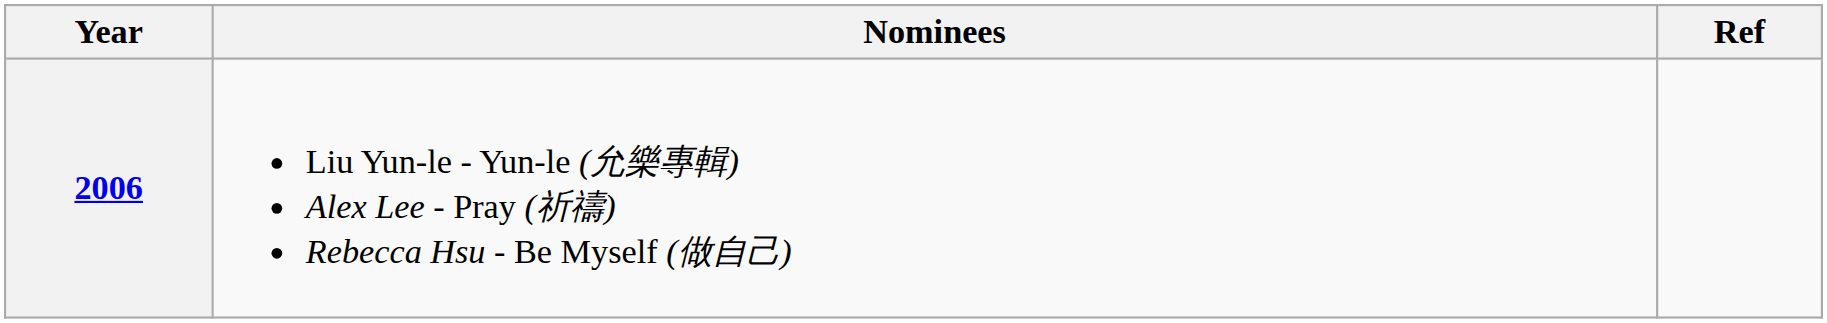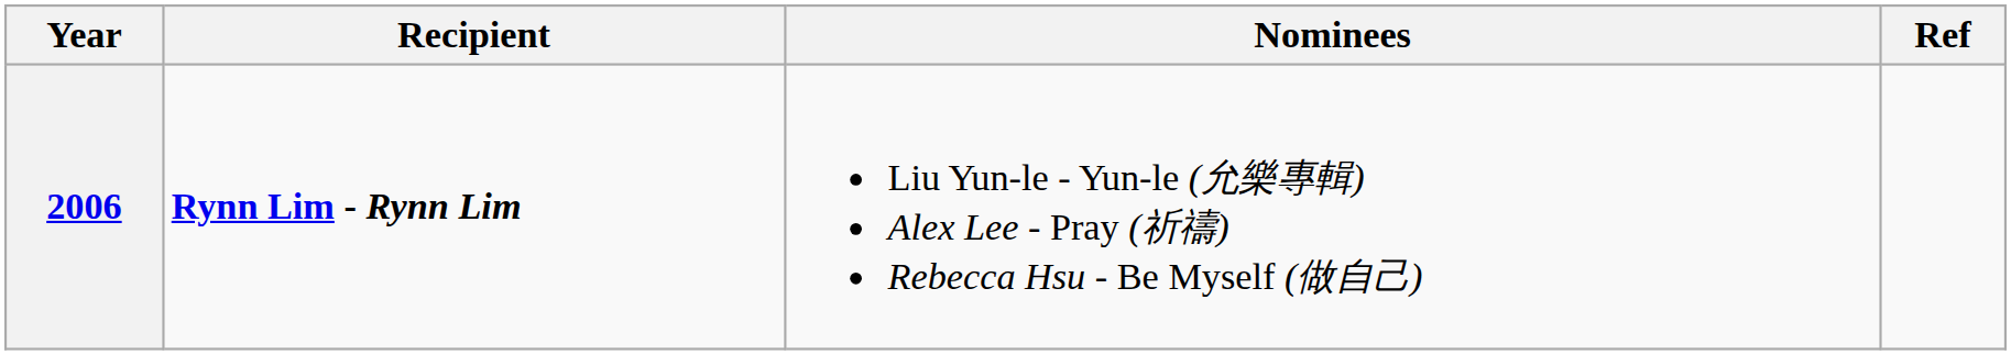+ column: Recipient | Rynn Lim - Rynn Lim
